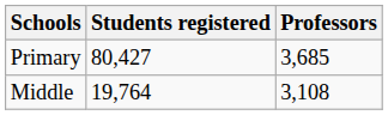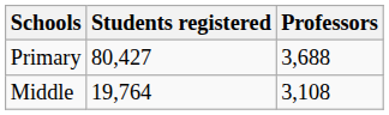Primary | Professors: 3,685 -> 3,688
